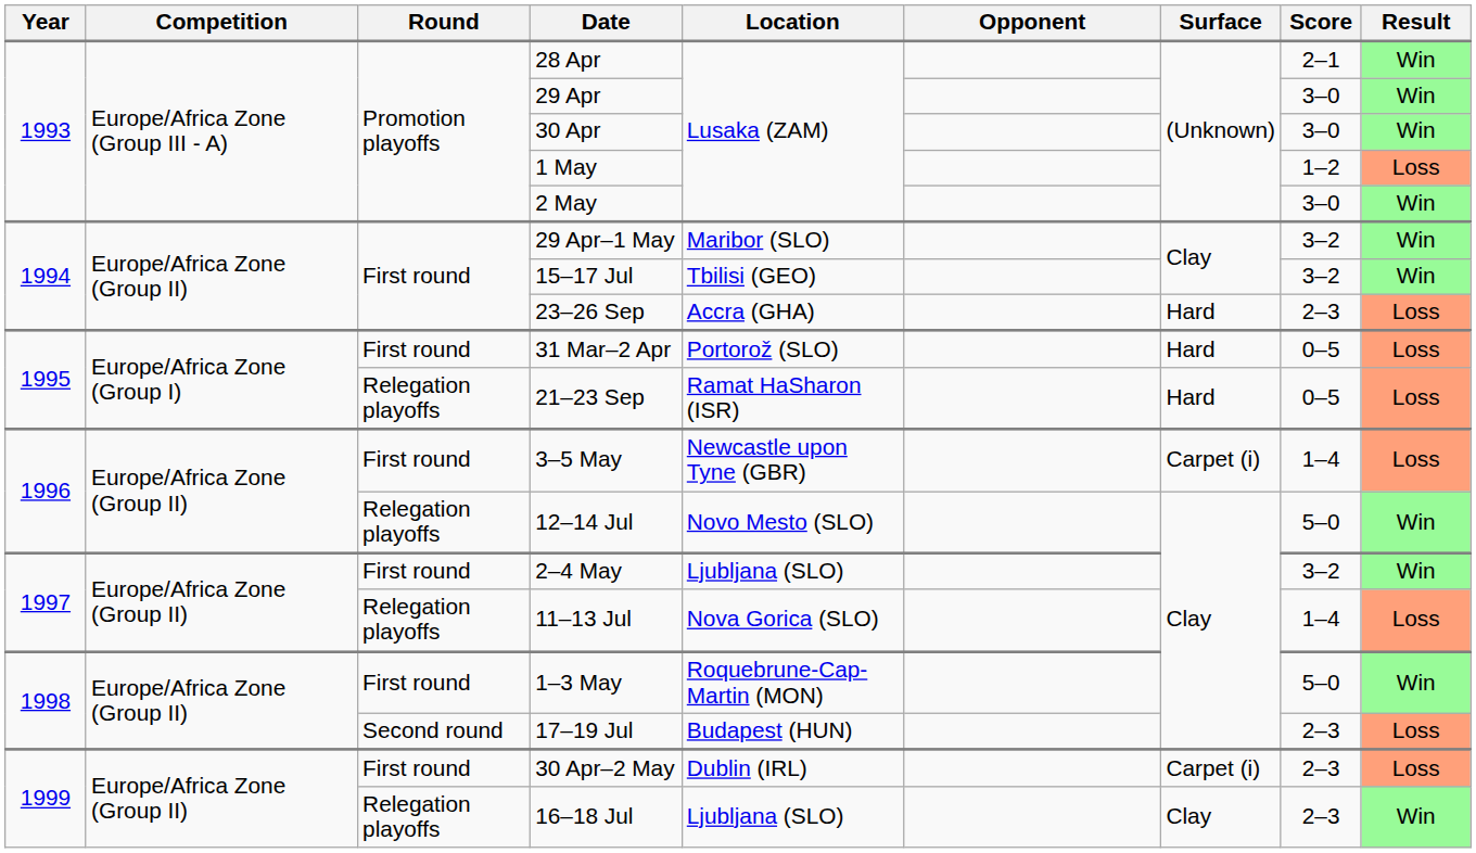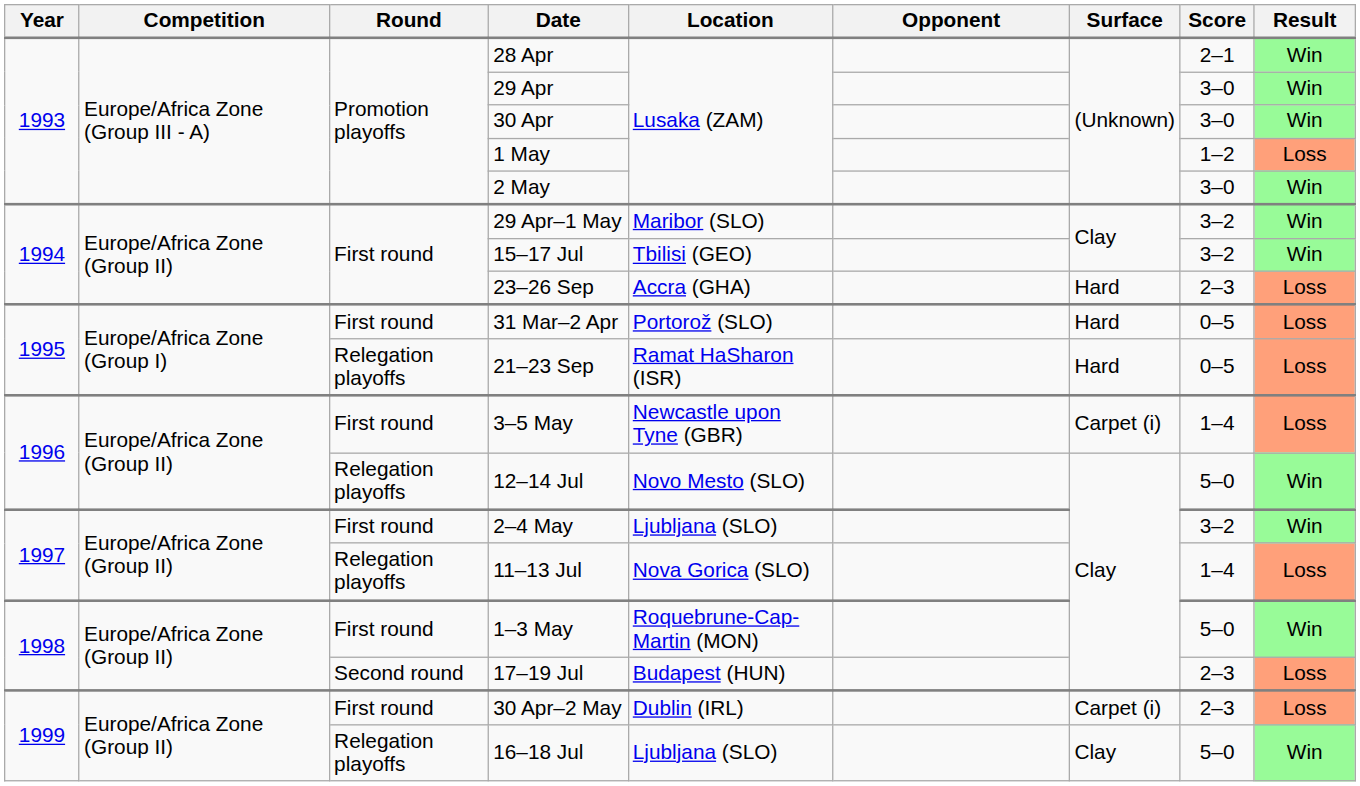16–18 Jul | Score: 2–3 -> 5–0
